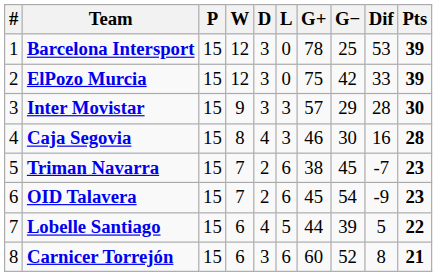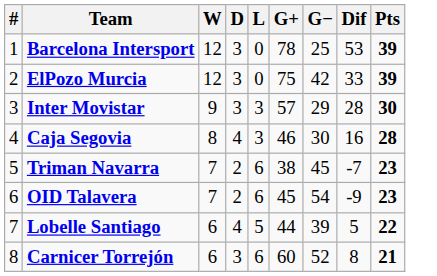- column: P | 15 | 15 | 15 | 15 | 15 | 15 | 15 | 15
